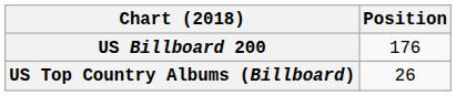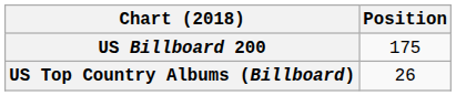US Billboard 200 | Position: 176 -> 175
